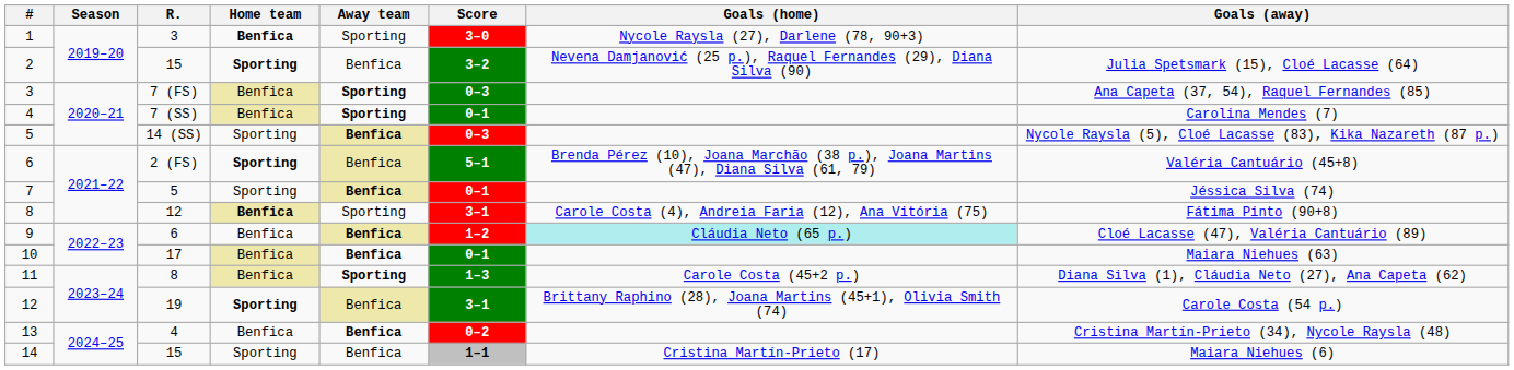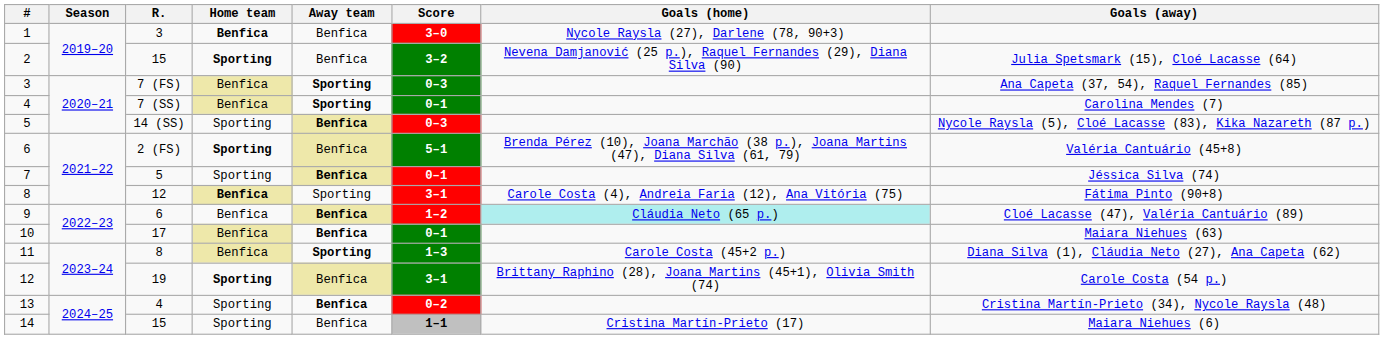1 | Away team: Sporting -> Benfica
13 | Home team: Benfica -> Sporting
